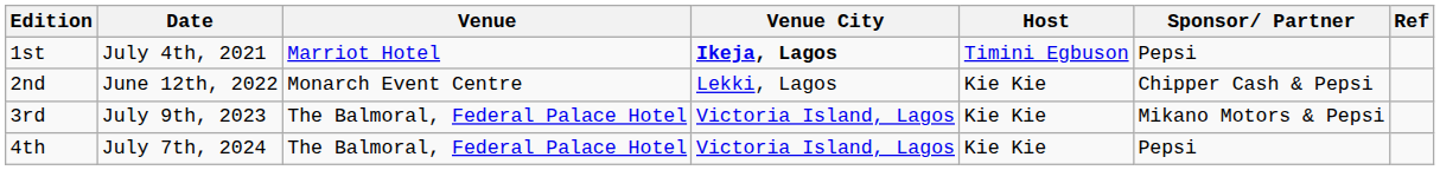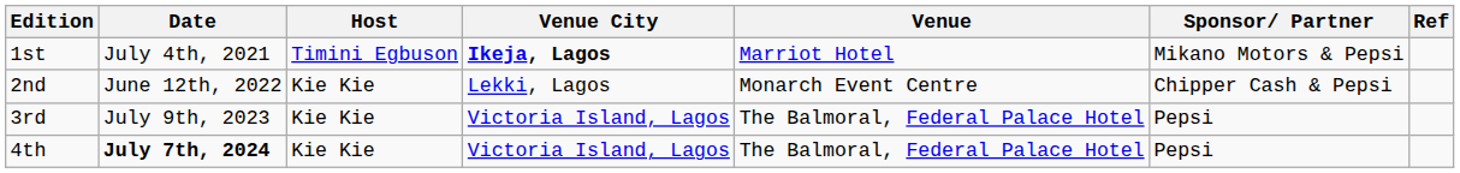columns swapped: Venue <-> Host
1st | Sponsor/ Partner: Pepsi -> Mikano Motors & Pepsi
3rd | Sponsor/ Partner: Mikano Motors & Pepsi -> Pepsi
4th | Date: normal -> bold
